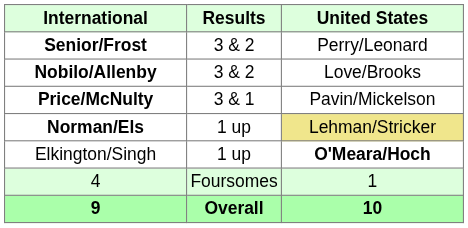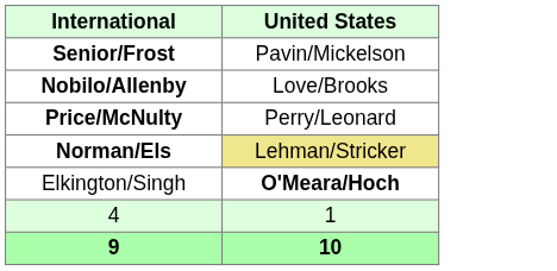- column: Results | 3 & 2 | 3 & 2 | 3 & 1 | 1 up | 1 up | Foursomes | Overall
Senior/Frost | United States: Perry/Leonard -> Pavin/Mickelson
Price/McNulty | United States: Pavin/Mickelson -> Perry/Leonard
